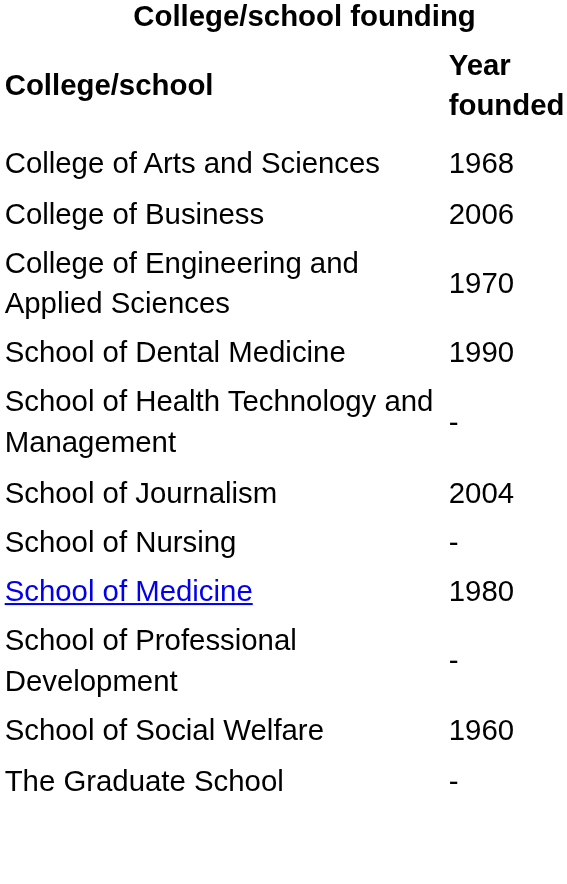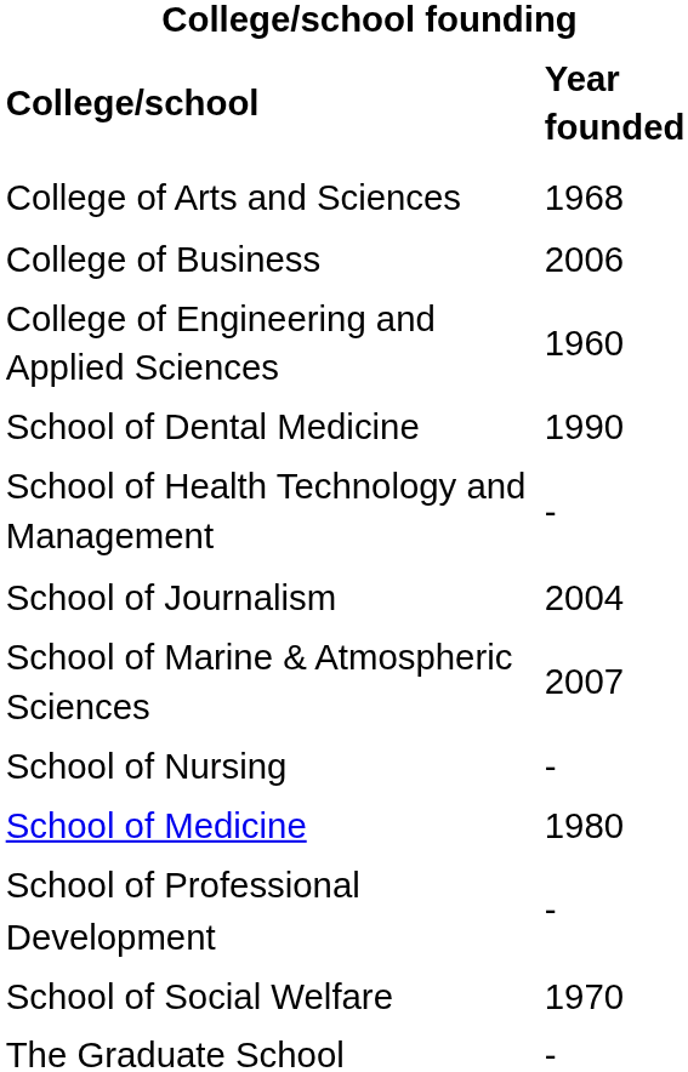College of Engineering and Applied Sciences | Year founded: 1970 -> 1960
+ row: School of Marine & Atmospheric Sciences | 2007
School of Social Welfare | Year founded: 1960 -> 1970
